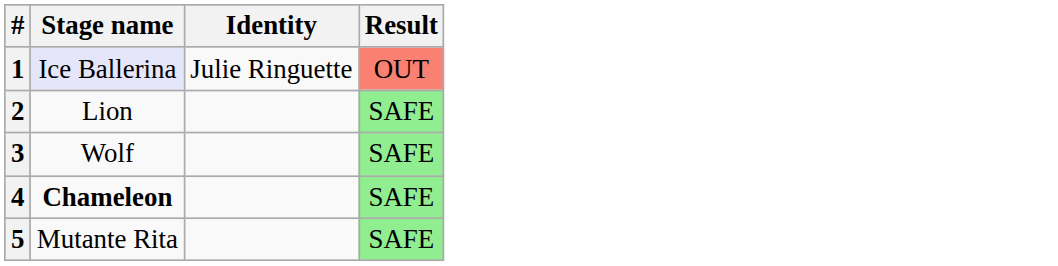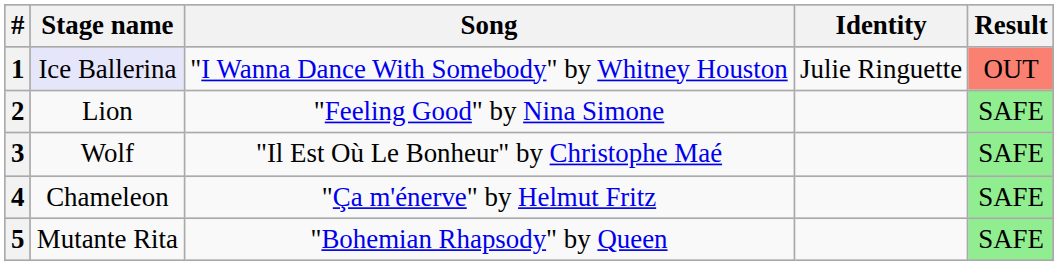+ column: Song | "I Wanna Dance With Somebody" by Whitney Houston | "Feeling Good" by Nina Simone | "Il Est Où Le Bonheur" by Christophe Maé | "Ça m'énerve" by Helmut Fritz | "Bohemian Rhapsody" by Queen
4 | Stage name: bold -> normal
